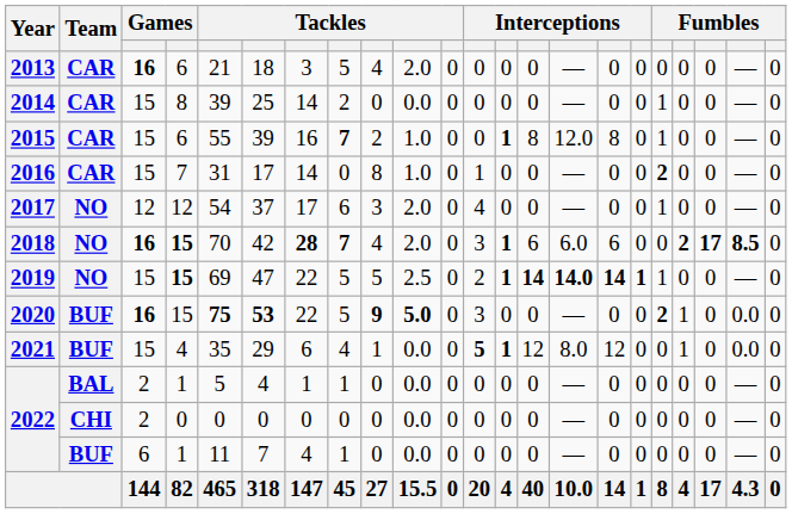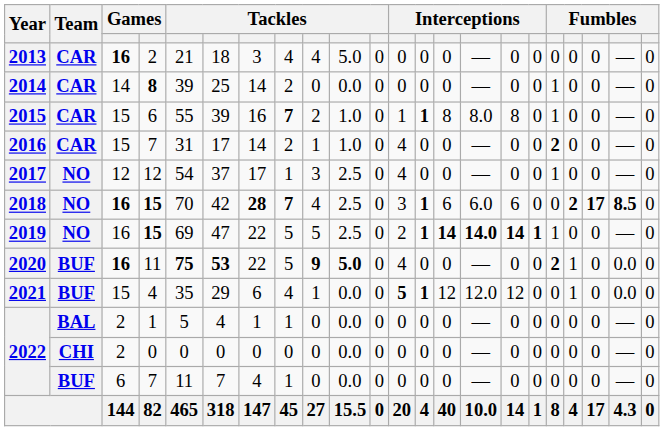2013 | column 4: 6 -> 2
2013 | column 8: 5 -> 4
2013 | column 10: 2.0 -> 5.0
2014 | column 3: 15 -> 14
2014 | column 4: normal -> bold
2015 | column 12: 0 -> 1
2015 | column 15: 12.0 -> 8.0
2016 | column 8: 0 -> 2
2016 | column 9: 8 -> 1
2016 | column 12: 1 -> 4
2017 | column 8: 6 -> 1
2017 | column 10: 2.0 -> 2.5
2018 | column 10: 2.0 -> 2.5
2019 | column 3: 15 -> 16
2020 | column 4: 15 -> 11
2020 | column 12: 3 -> 4
2021 | column 15: 8.0 -> 12.0
2022 / BUF | column 4: 1 -> 7
